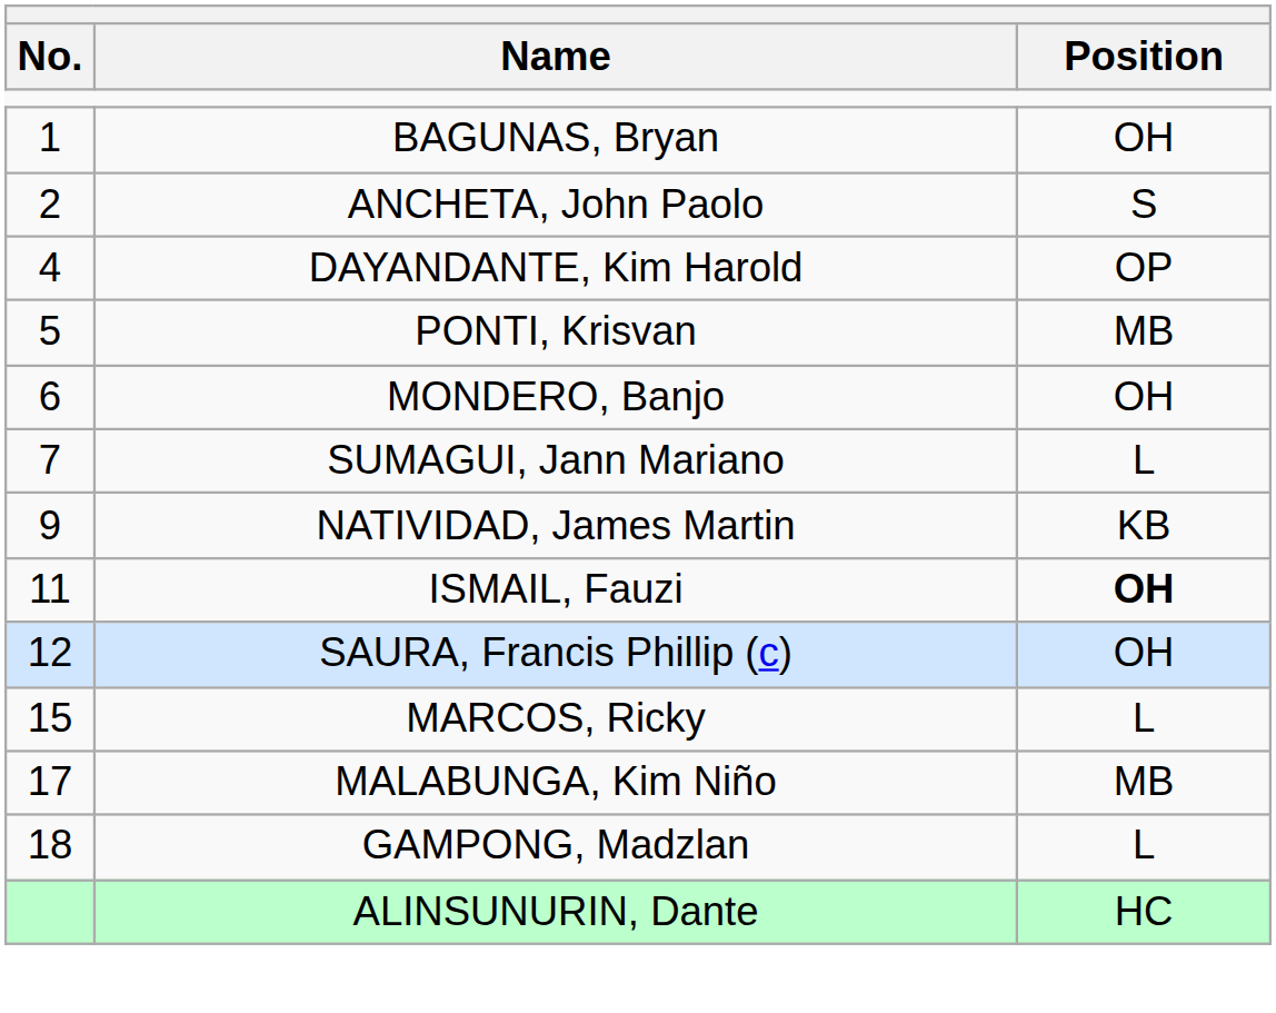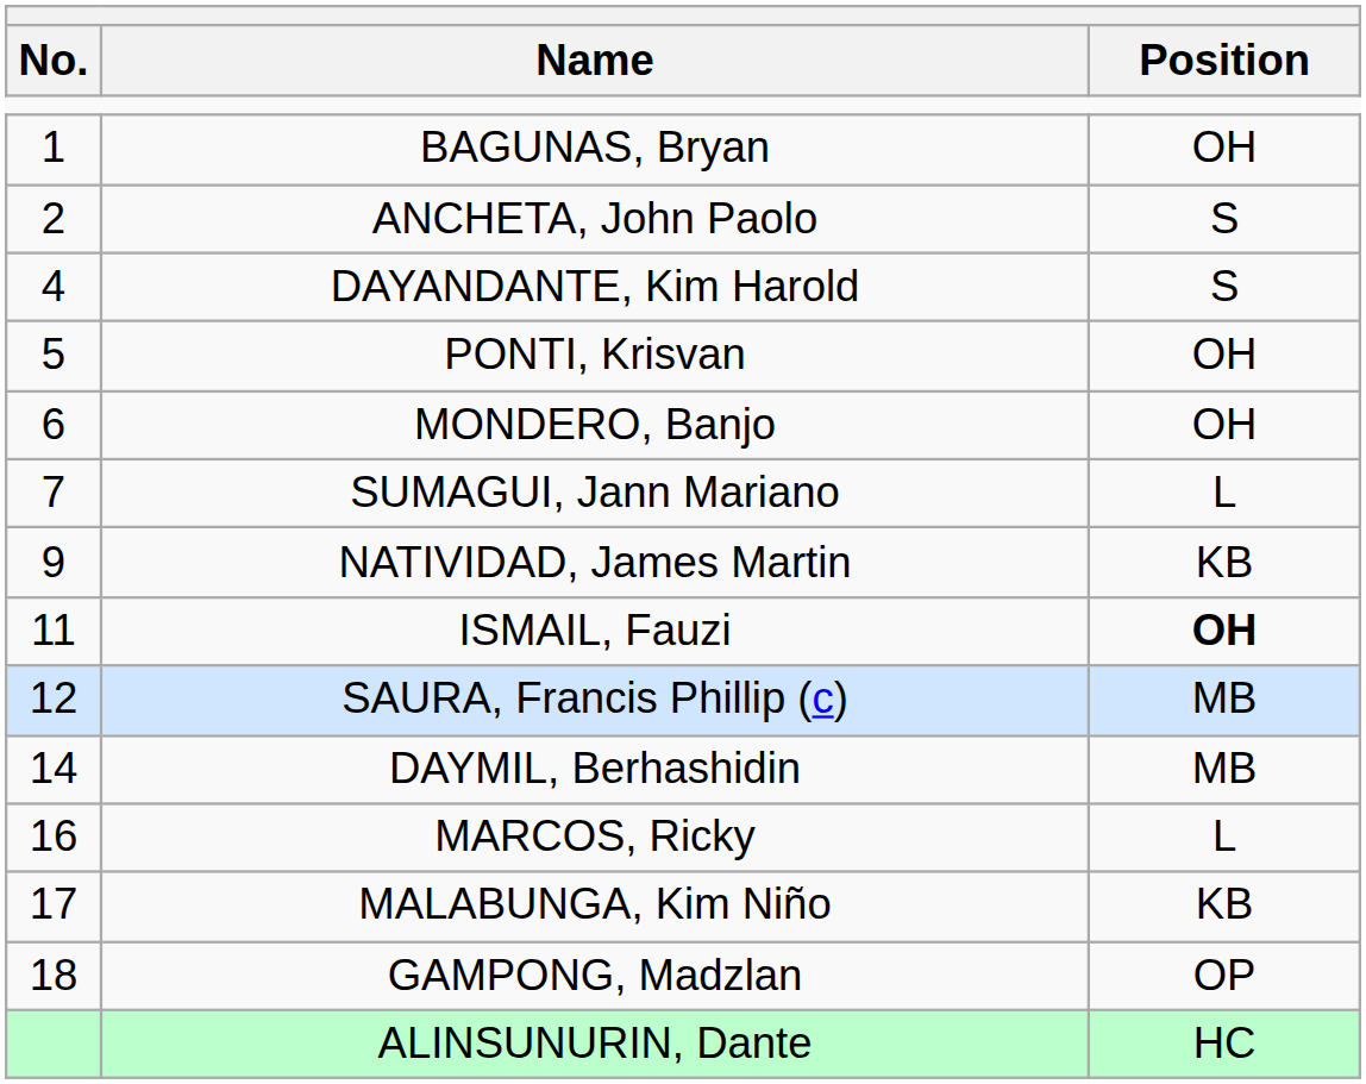DAYANDANTE, Kim Harold | Position: OP -> S
PONTI, Krisvan | Position: MB -> OH
SAURA, Francis Phillip (c) | Position: OH -> MB
+ row: 14 | DAYMIL, Berhashidin | MB
MARCOS, Ricky | No.: 15 -> 16
MALABUNGA, Kim Niño | Position: MB -> KB
GAMPONG, Madzlan | Position: L -> OP
